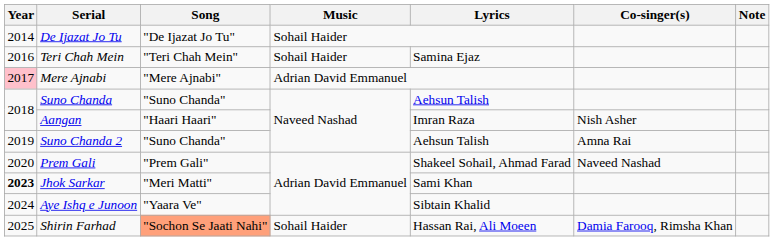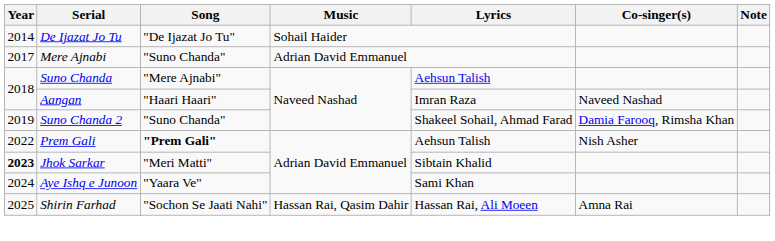- row: 2016 | Teri Chah Mein | "Teri Chah Mein" | Sohail Haider | Samina Ejaz
Mere Ajnabi | Year: pink background -> no background
Mere Ajnabi | Song: "Mere Ajnabi" -> "Suno Chanda"
Suno Chanda | Song: "Suno Chanda" -> "Mere Ajnabi"
Aangan | Co-singer(s): Nish Asher -> Naveed Nashad
Suno Chanda 2 | Lyrics: Aehsun Talish -> Shakeel Sohail, Ahmad Farad
Suno Chanda 2 | Co-singer(s): Amna Rai -> Damia Farooq, Rimsha Khan
Prem Gali | Year: 2020 -> 2022
Prem Gali | Song: normal -> bold
Prem Gali | Lyrics: Shakeel Sohail, Ahmad Farad -> Aehsun Talish
Prem Gali | Co-singer(s): Naveed Nashad -> Nish Asher
Jhok Sarkar | Lyrics: Sami Khan -> Sibtain Khalid
Aye Ishq e Junoon | Lyrics: Sibtain Khalid -> Sami Khan
Shirin Farhad | Song: lightsalmon background -> no background
Shirin Farhad | Music: Sohail Haider -> Hassan Rai, Qasim Dahir
Shirin Farhad | Co-singer(s): Damia Farooq, Rimsha Khan -> Amna Rai
